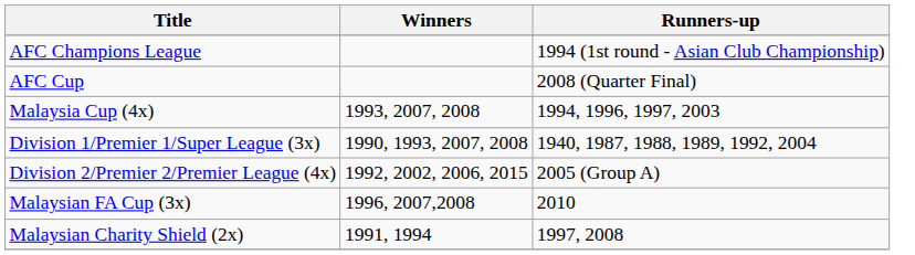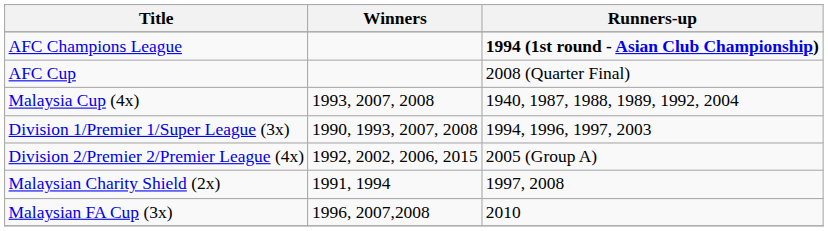AFC Champions League | Runners-up: normal -> bold
Malaysia Cup (4x) | Runners-up: 1994, 1996, 1997, 2003 -> 1940, 1987, 1988, 1989, 1992, 2004
Division 1/Premier 1/Super League (3x) | Runners-up: 1940, 1987, 1988, 1989, 1992, 2004 -> 1994, 1996, 1997, 2003
rows swapped: Malaysian FA Cup (3x) <-> Malaysian Charity Shield (2x)
